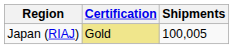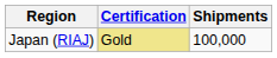Japan (RIAJ) | Shipments: 100,005 -> 100,000
